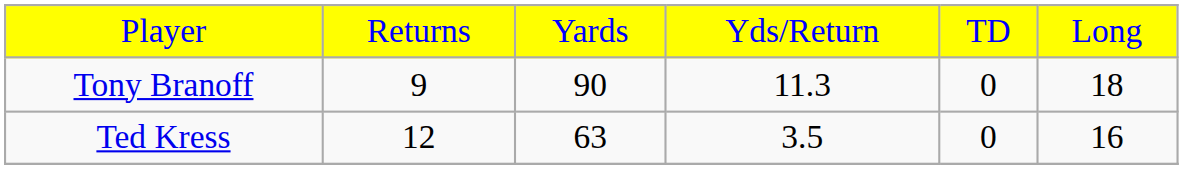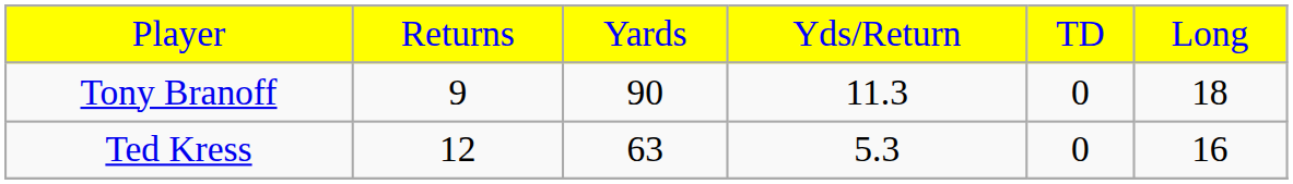Ted Kress | column 4: 3.5 -> 5.3
